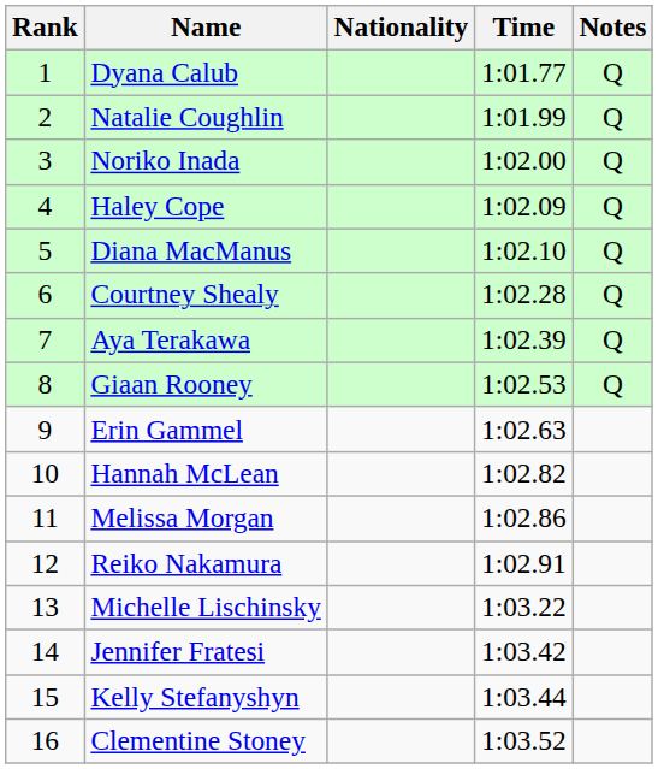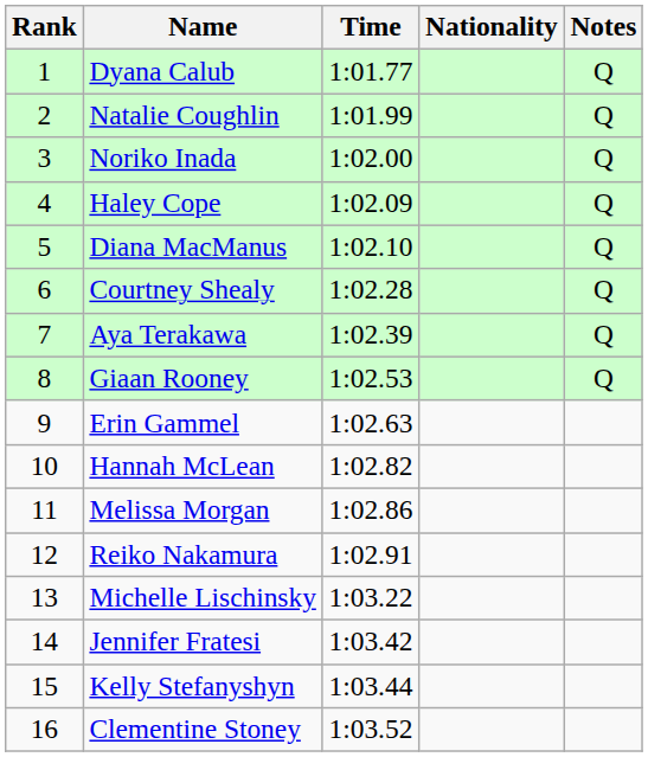columns swapped: Nationality <-> Time
